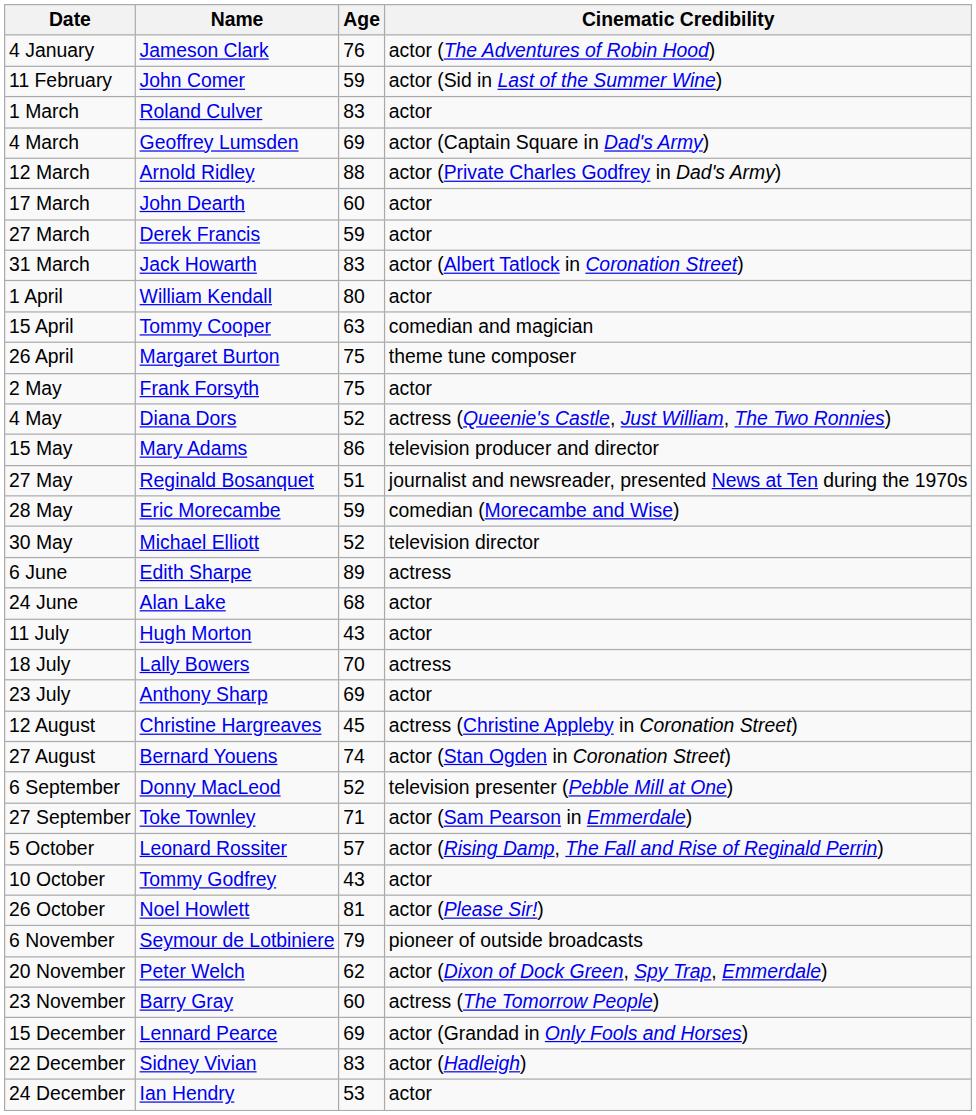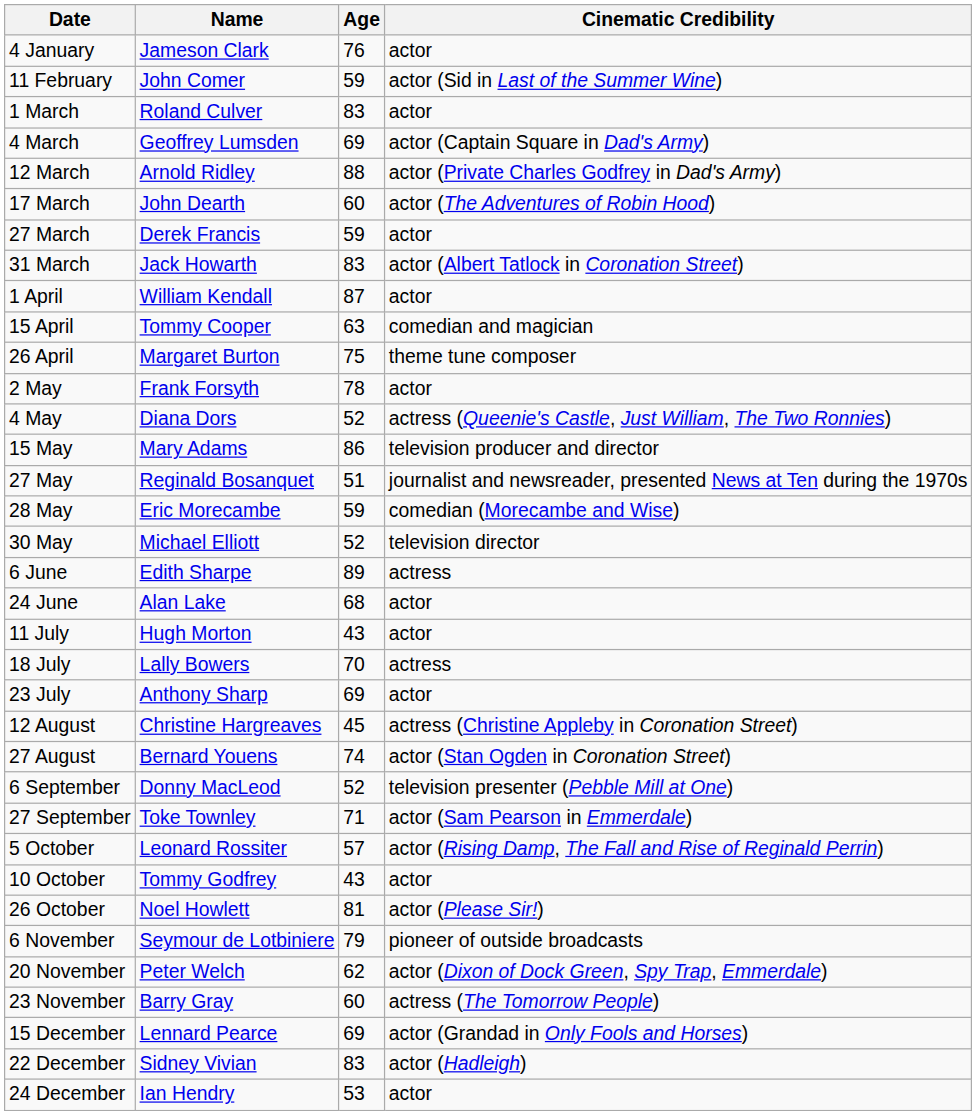4 January | Cinematic Credibility: actor (The Adventures of Robin Hood) -> actor
17 March | Cinematic Credibility: actor -> actor (The Adventures of Robin Hood)
1 April | Age: 80 -> 87
2 May | Age: 75 -> 78
